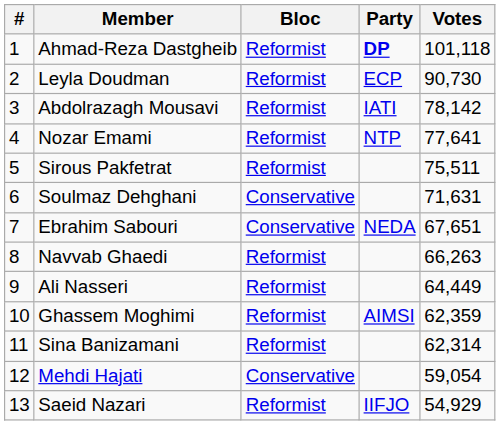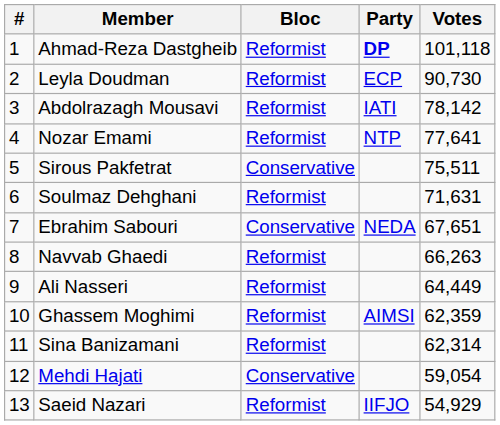Sirous Pakfetrat | Bloc: Reformist -> Conservative
Soulmaz Dehghani | Bloc: Conservative -> Reformist
